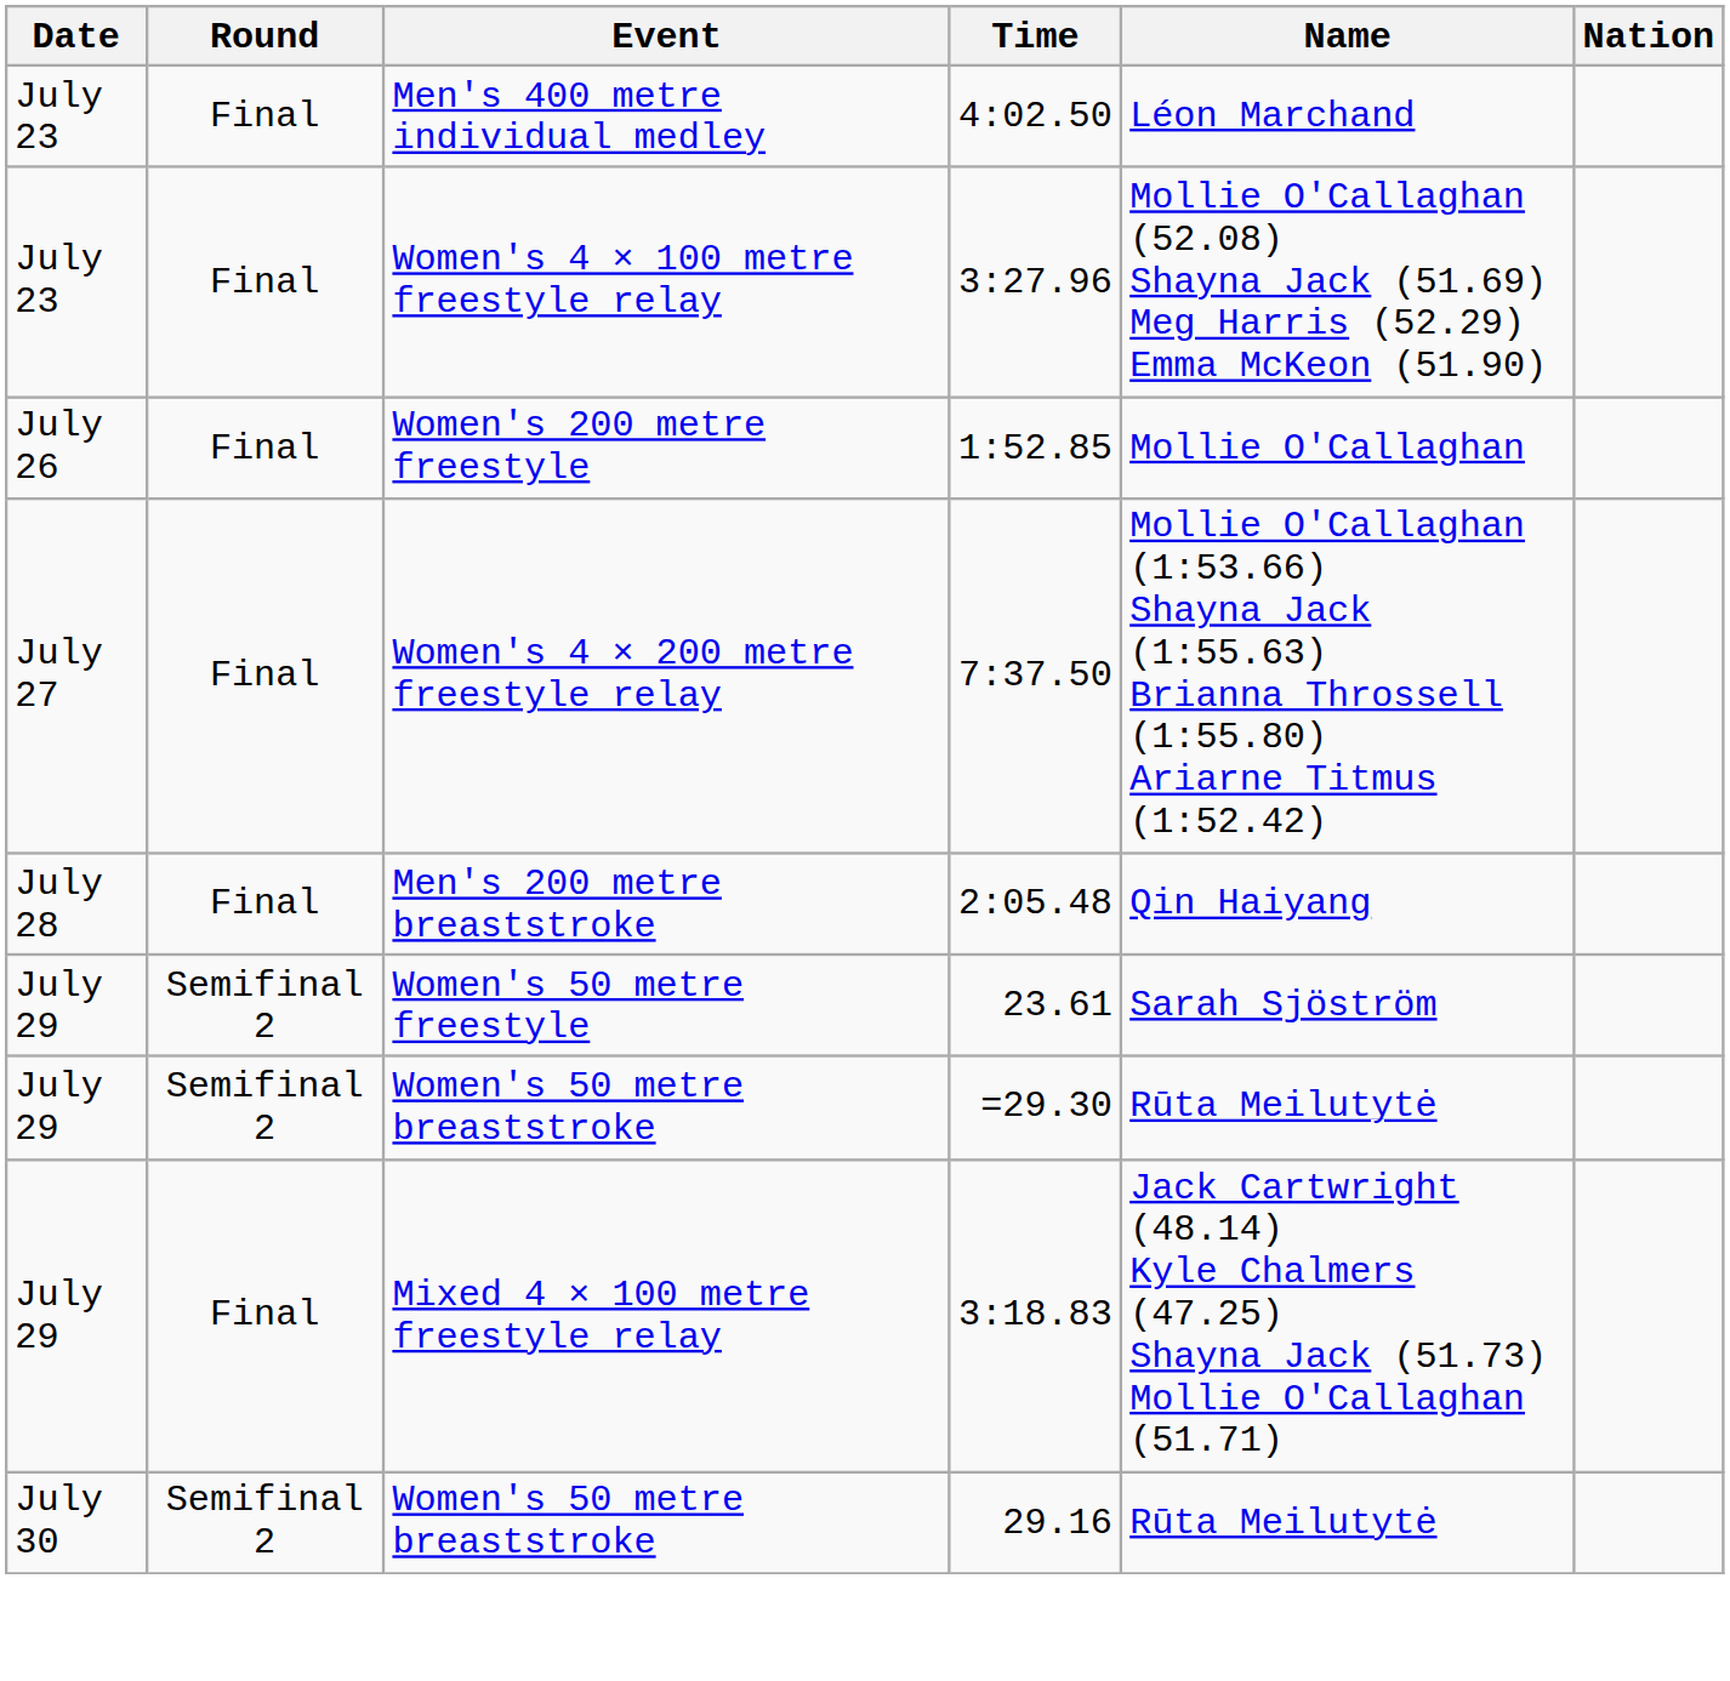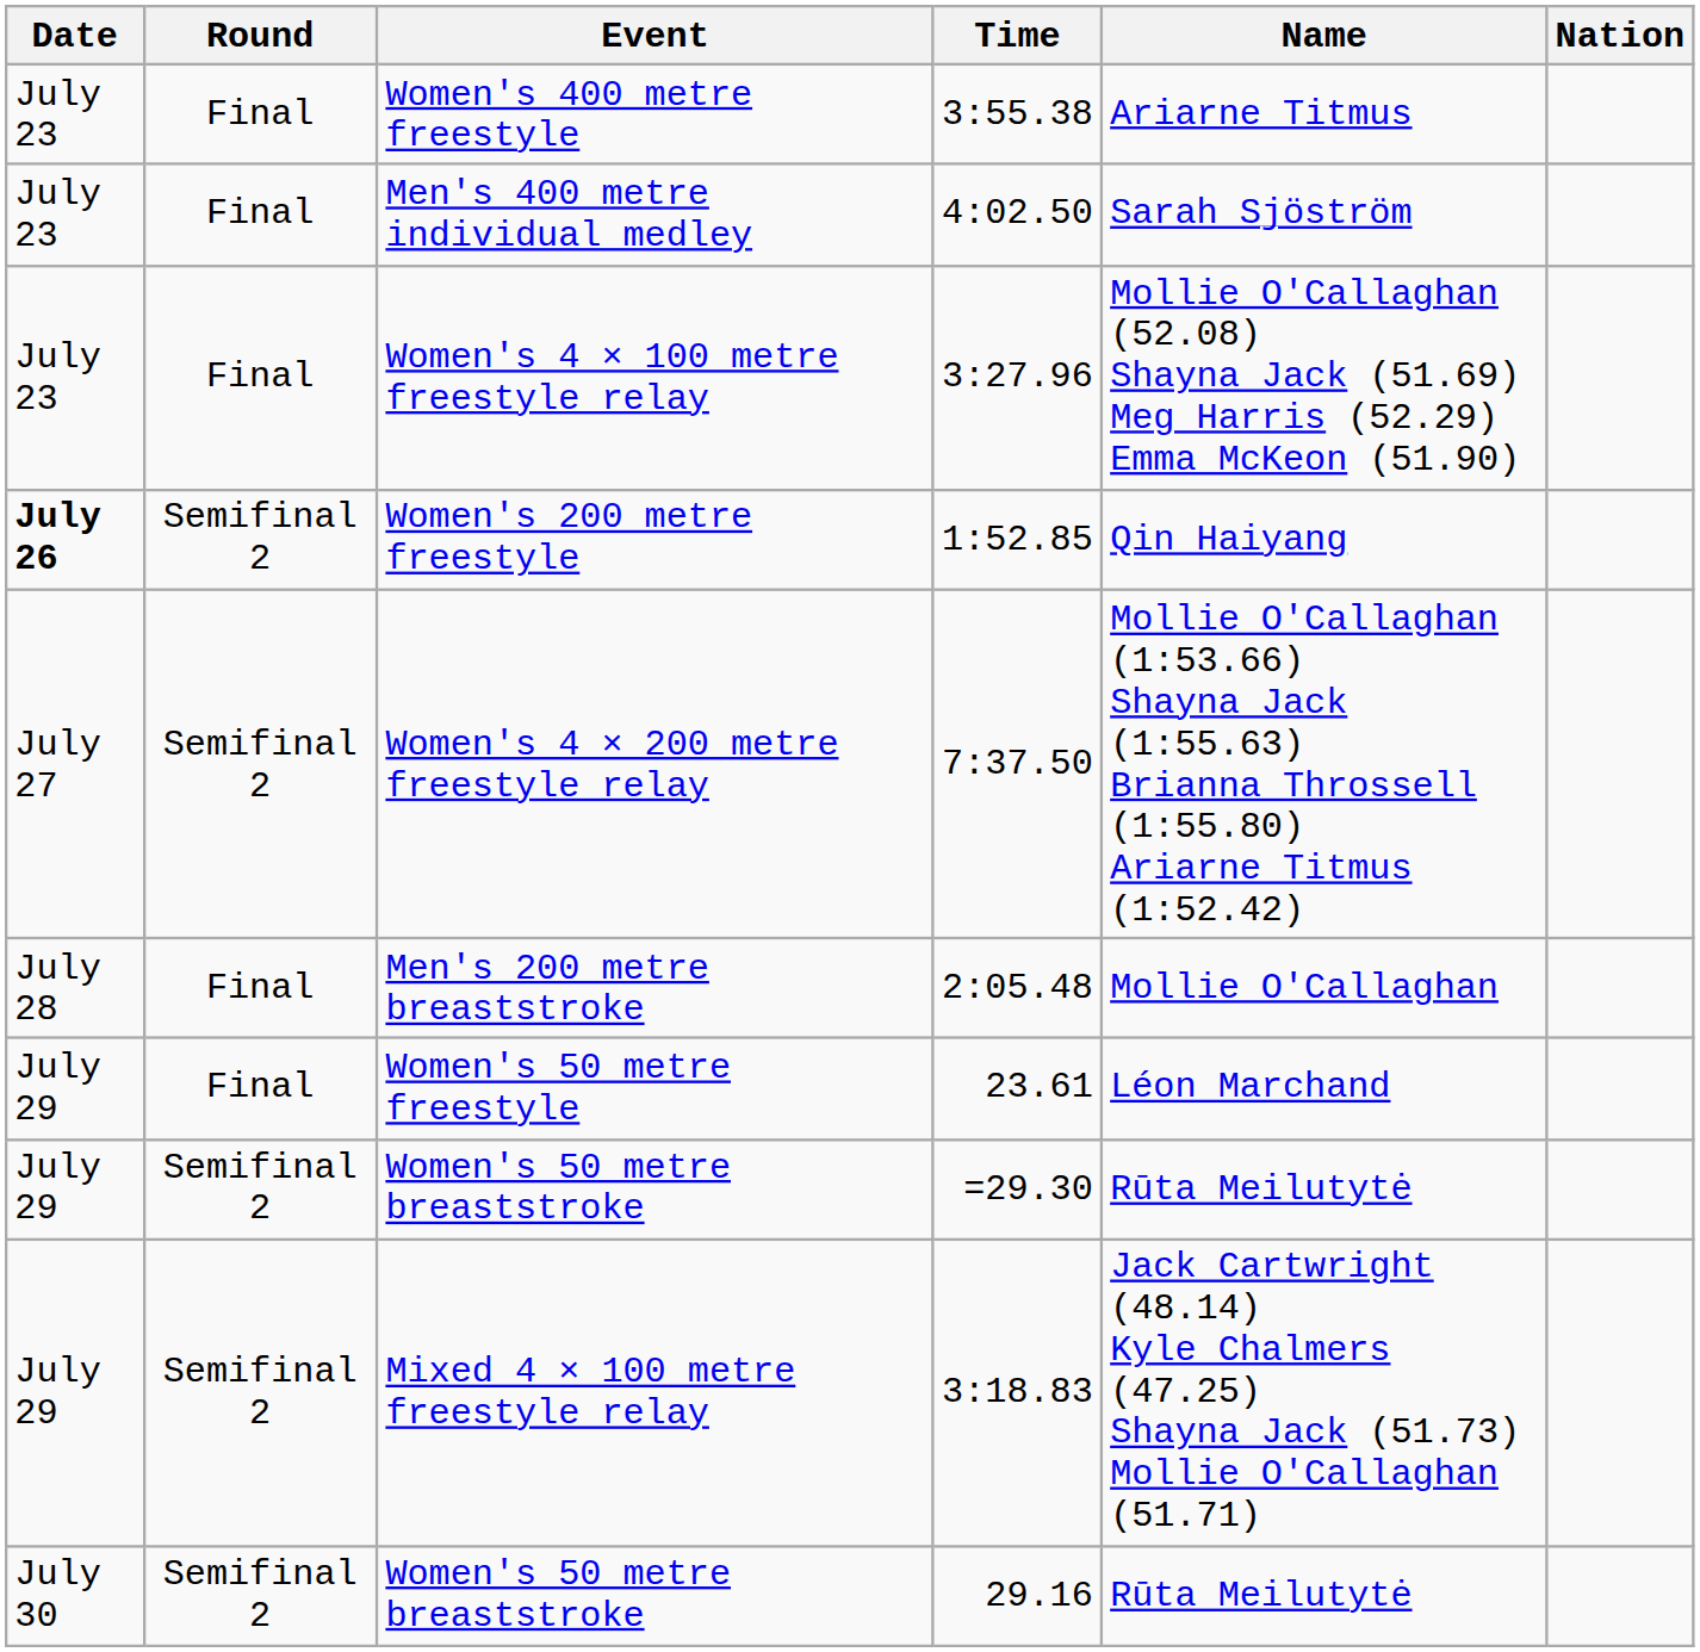+ row: July 23 | Final | Women's 400 metre freestyle | 3:55.38 | Ariarne Titmus
Men's 400 metre individual medley | Name: Léon Marchand -> Sarah Sjöström
Women's 200 metre freestyle | Date: normal -> bold
Women's 200 metre freestyle | Round: Final -> Semifinal 2
Women's 200 metre freestyle | Name: Mollie O'Callaghan -> Qin Haiyang
Women's 4 × 200 metre freestyle relay | Round: Final -> Semifinal 2
Men's 200 metre breaststroke | Name: Qin Haiyang -> Mollie O'Callaghan
Women's 50 metre freestyle | Round: Semifinal 2 -> Final
Women's 50 metre freestyle | Name: Sarah Sjöström -> Léon Marchand
Mixed 4 × 100 metre freestyle relay | Round: Final -> Semifinal 2
